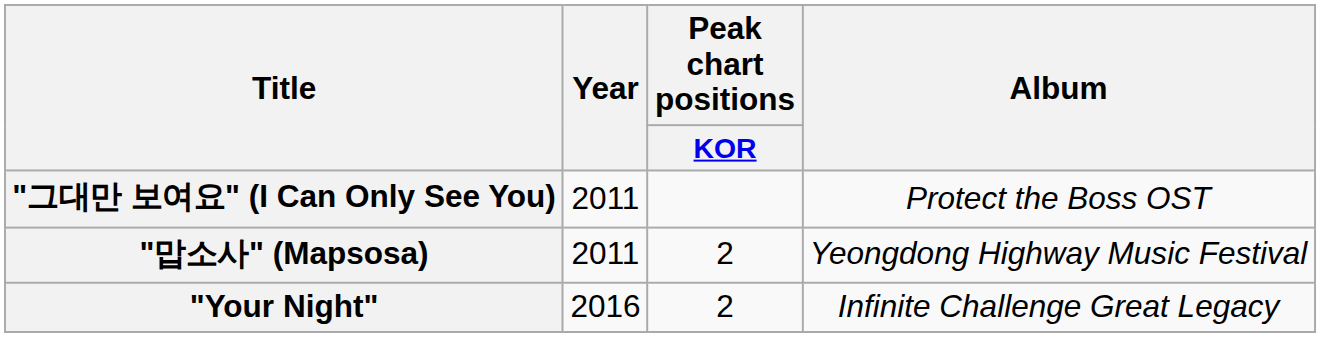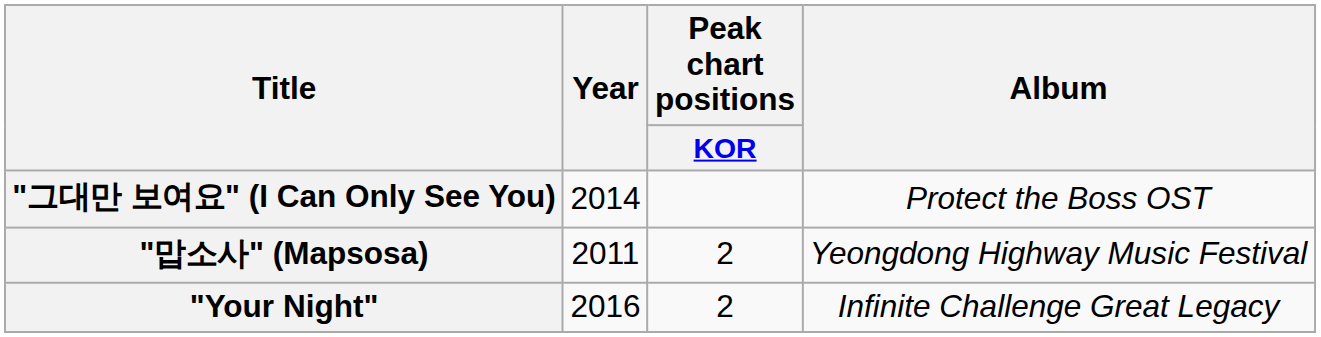"그대만 보여요" (I Can Only See You) | Year: 2011 -> 2014
